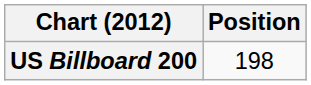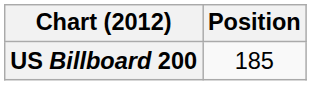US Billboard 200 | Position: 198 -> 185
